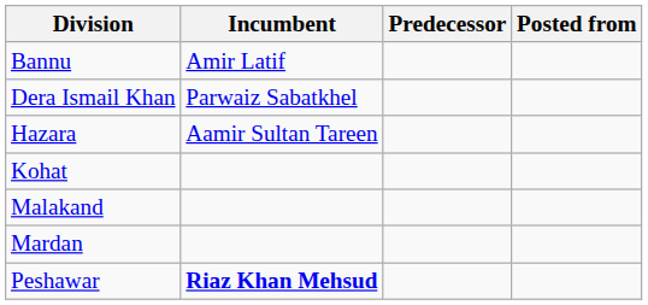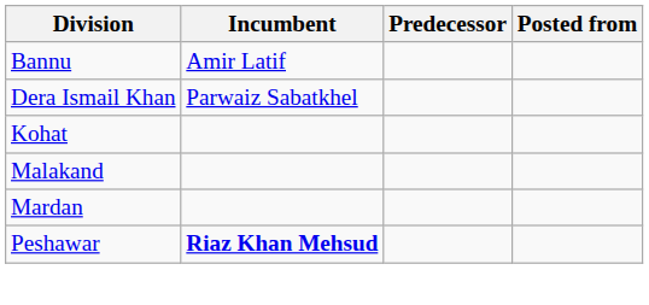- row: Hazara | Aamir Sultan Tareen
